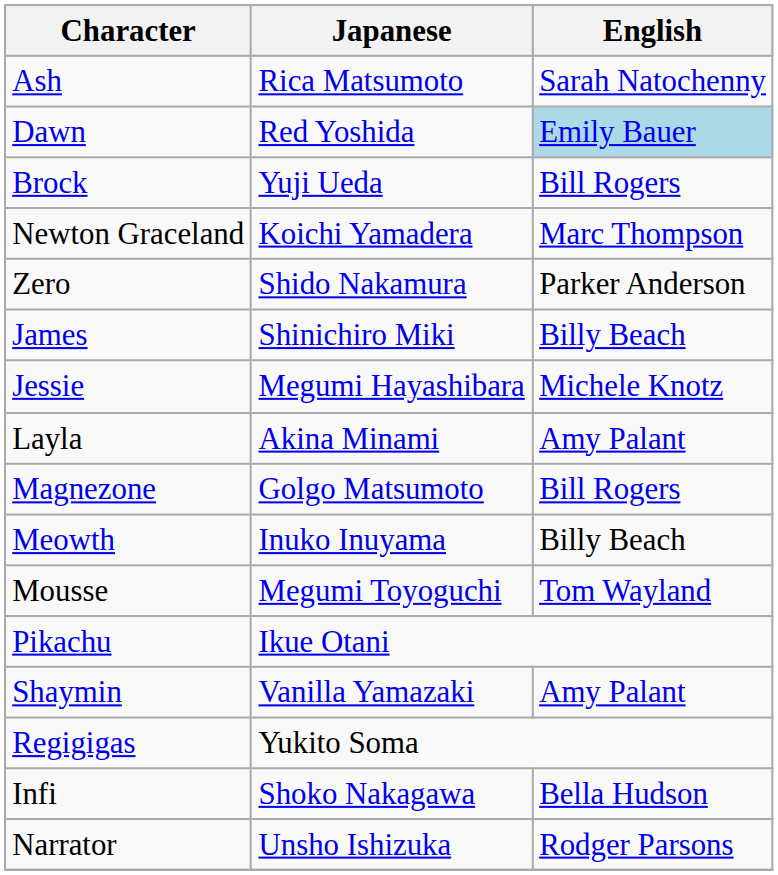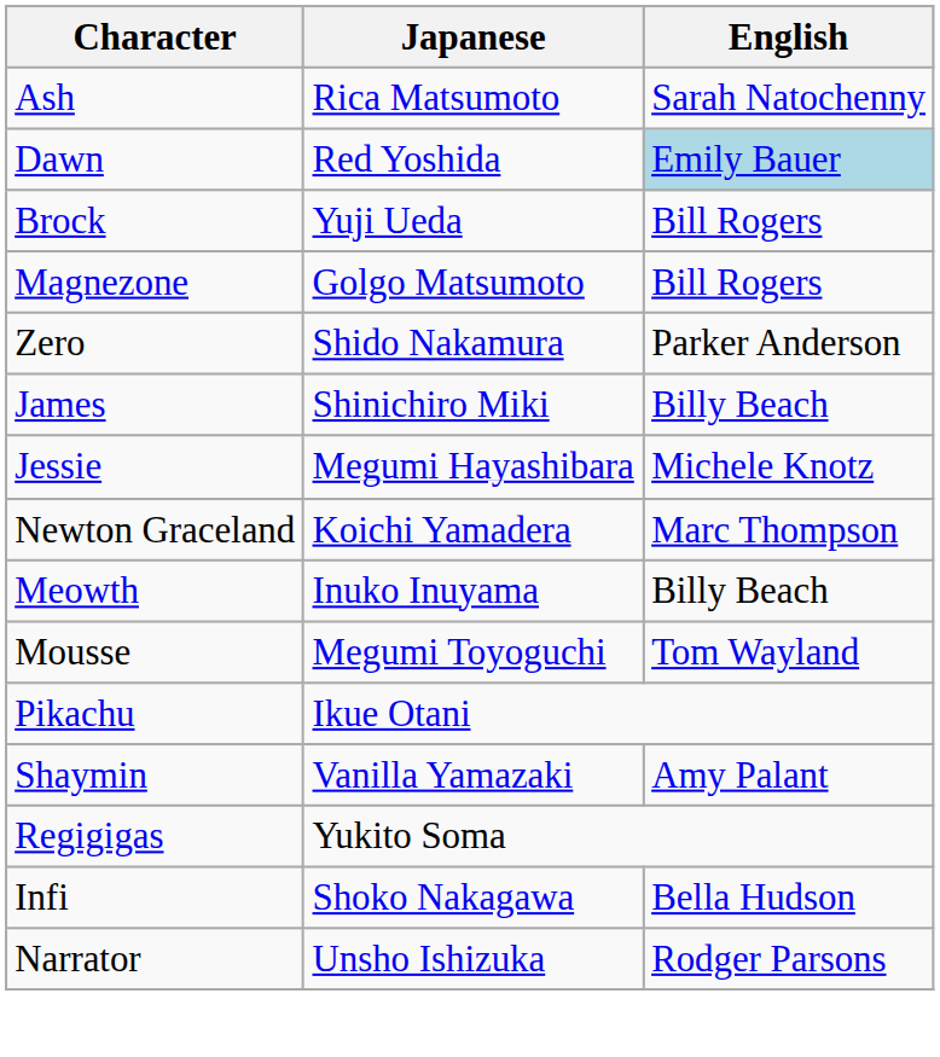rows swapped: Newton Graceland <-> Magnezone
- row: Layla | Akina Minami | Amy Palant
